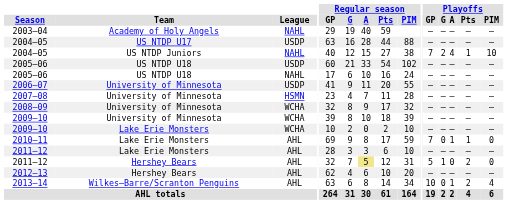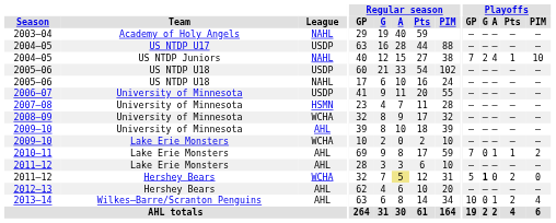2009–10 / University of Minnesota | League: WCHA -> AHL
2010–11 | Playoffs / PIM: 0 -> 2
2011–12 / Hershey Bears | League: AHL -> WCHA
2011–12 / Hershey Bears | Playoffs / G: normal -> bold
